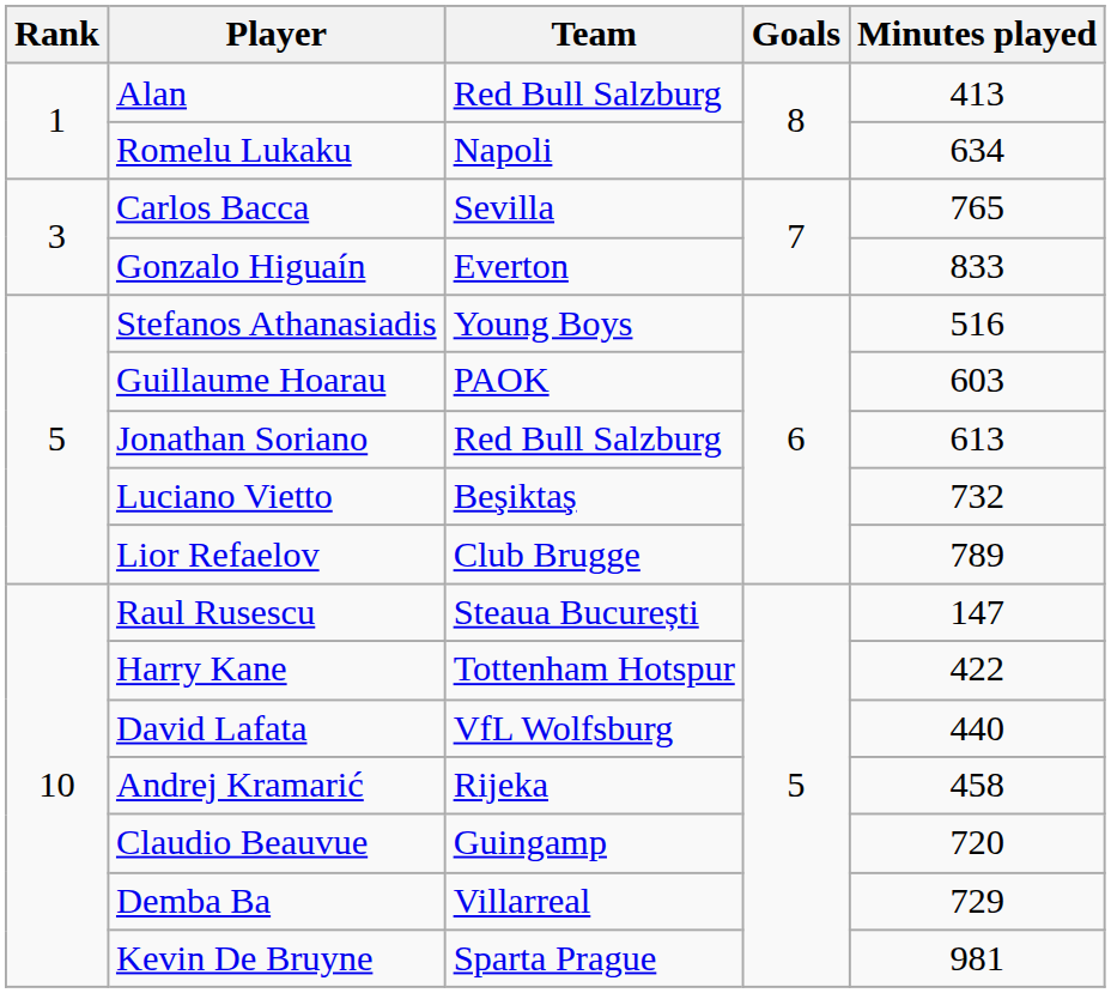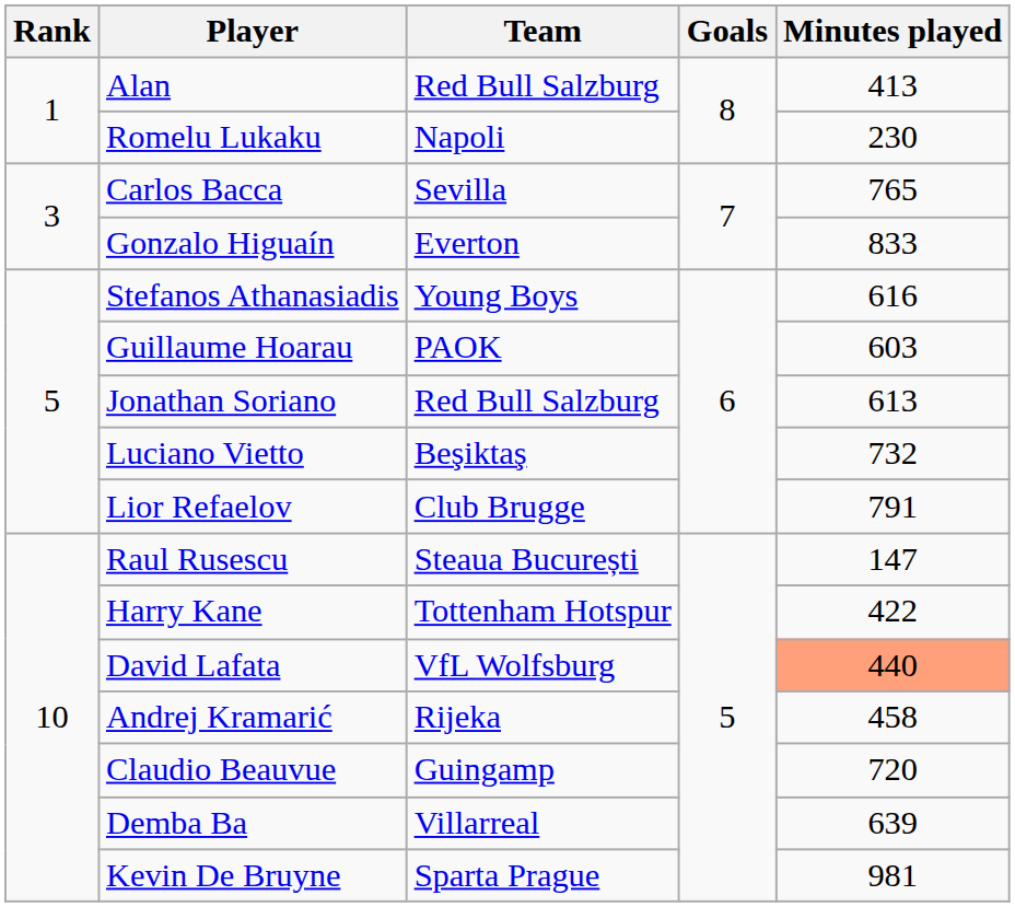Romelu Lukaku | Minutes played: 634 -> 230
Stefanos Athanasiadis | Minutes played: 516 -> 616
Lior Refaelov | Minutes played: 789 -> 791
David Lafata | Minutes played: no background -> lightsalmon background
Demba Ba | Minutes played: 729 -> 639
